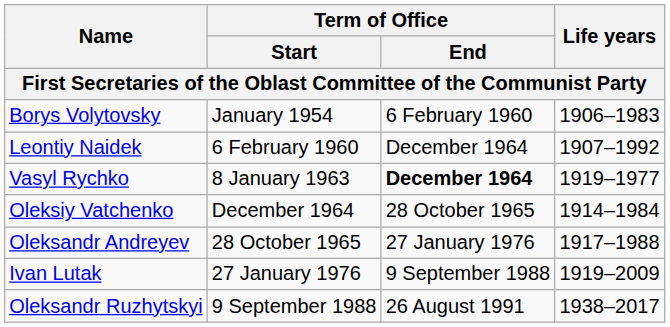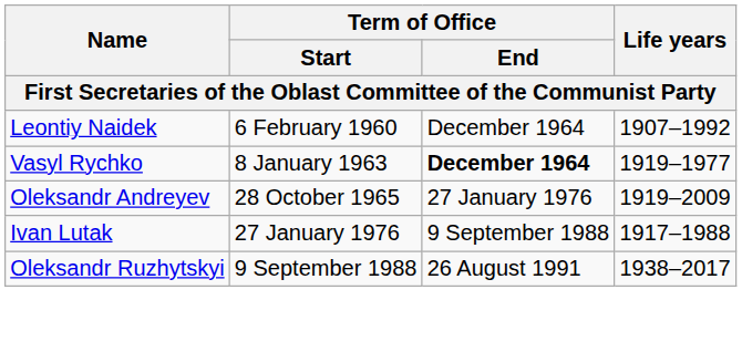- row: Borys Volytovsky | January 1954 | 6 February 1960 | 1906–1983
- row: Oleksiy Vatchenko | December 1964 | 28 October 1965 | 1914–1984
Oleksandr Andreyev | Life years: 1917–1988 -> 1919–2009
Ivan Lutak | Life years: 1919–2009 -> 1917–1988
